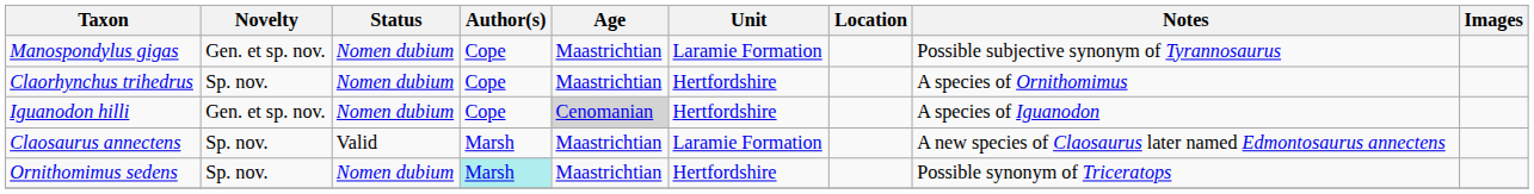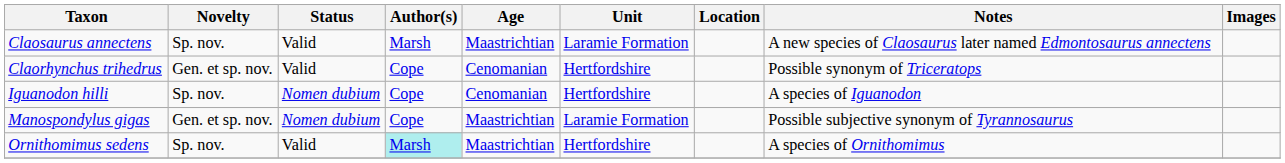rows swapped: Claosaurus annectens <-> Manospondylus gigas
Claorhynchus trihedrus | Novelty: Sp. nov. -> Gen. et sp. nov.
Claorhynchus trihedrus | Status: Nomen dubium -> Valid
Claorhynchus trihedrus | Age: Maastrichtian -> Cenomanian
Claorhynchus trihedrus | Notes: A species of Ornithomimus -> Possible synonym of Triceratops
Iguanodon hilli | Novelty: Gen. et sp. nov. -> Sp. nov.
Iguanodon hilli | Age: lightgrey background -> no background
Ornithomimus sedens | Status: Nomen dubium -> Valid
Ornithomimus sedens | Notes: Possible synonym of Triceratops -> A species of Ornithomimus
